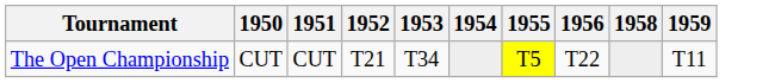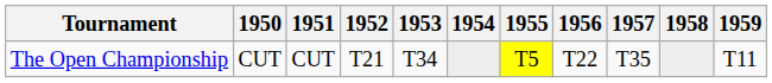+ column: 1957 | T35
